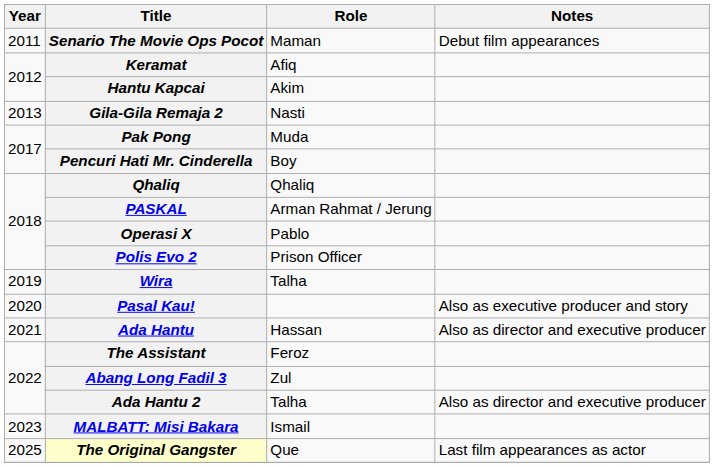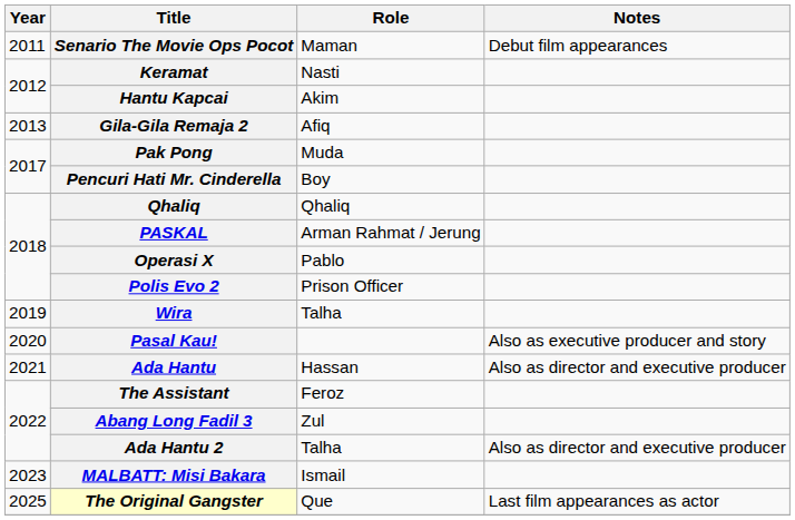Keramat | Role: Afiq -> Nasti
Gila-Gila Remaja 2 | Role: Nasti -> Afiq
